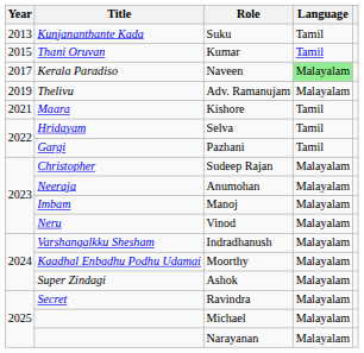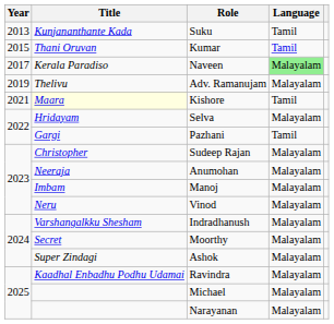Kishore | Title: no background -> lightyellow background
Selva | Language: Tamil -> Malayalam
Moorthy | Title: Kaadhal Enbadhu Podhu Udamai -> Secret
Ravindra | Title: Secret -> Kaadhal Enbadhu Podhu Udamai
